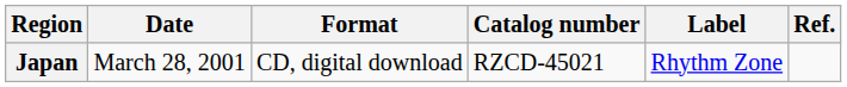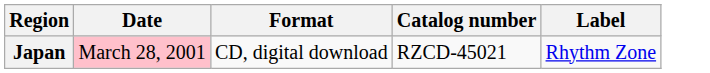- column: Ref.
Japan | Date: no background -> pink background
